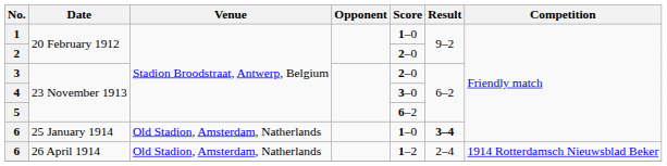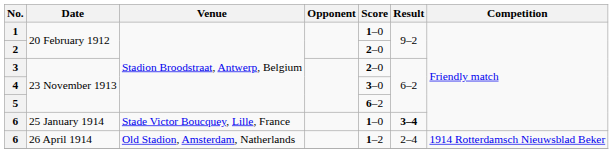6 / 25 January 1914 | Venue: Old Stadion, Amsterdam, Natherlands -> Stade Victor Boucquey, Lille, France
